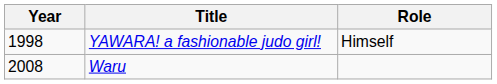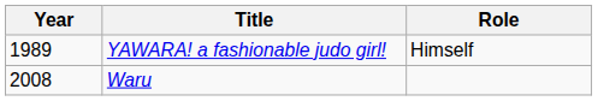YAWARA! a fashionable judo girl! | Year: 1998 -> 1989
